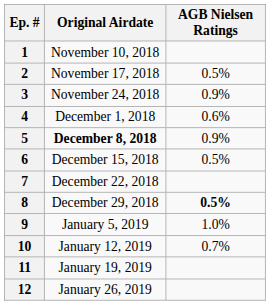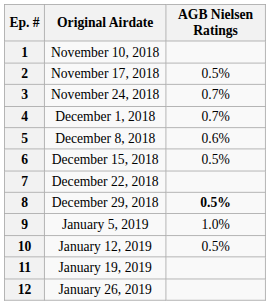3 | AGB Nielsen Ratings: 0.9% -> 0.7%
4 | AGB Nielsen Ratings: 0.6% -> 0.7%
5 | Original Airdate: bold -> normal
5 | AGB Nielsen Ratings: 0.9% -> 0.6%
10 | AGB Nielsen Ratings: 0.7% -> 0.5%
